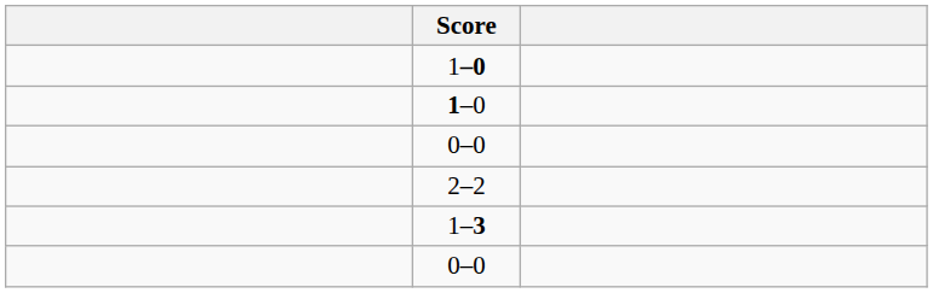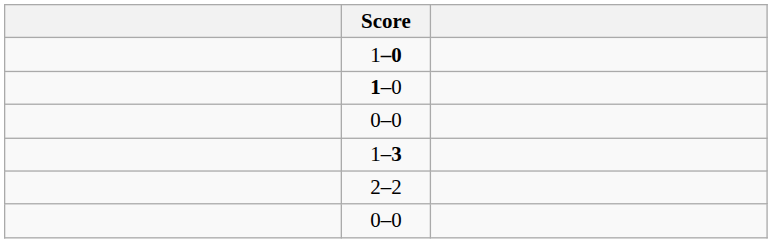rows swapped: 1–3 <-> 2–2
